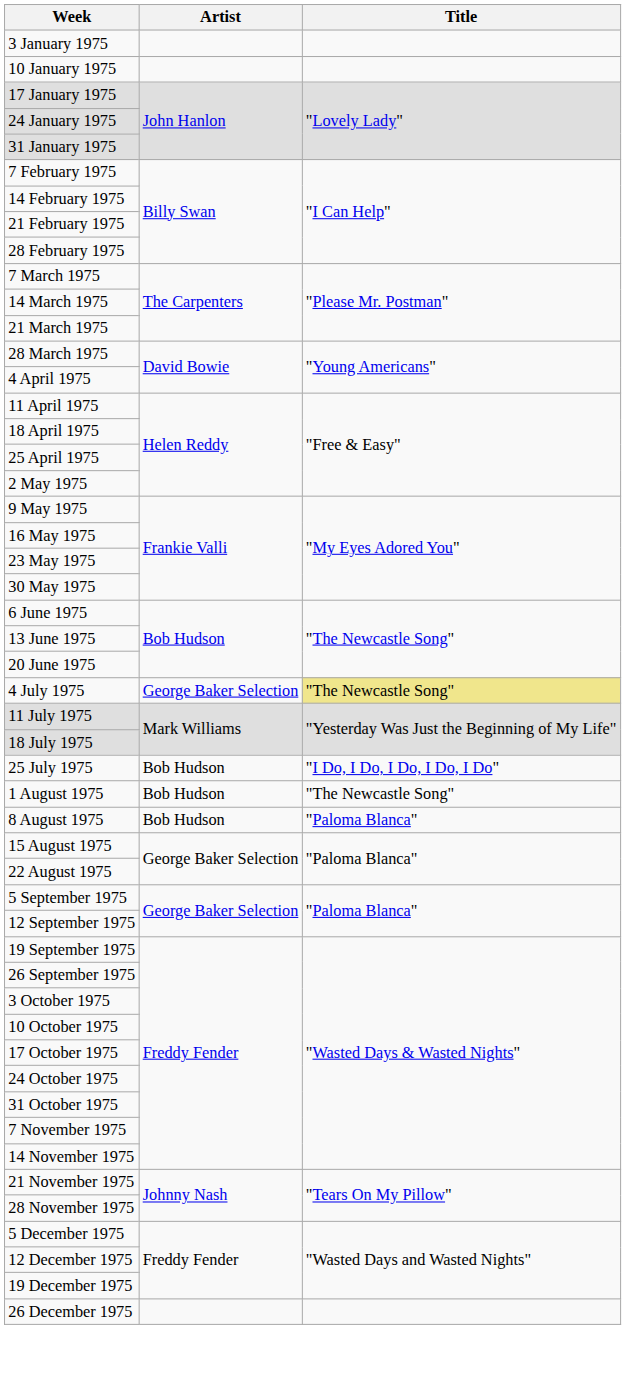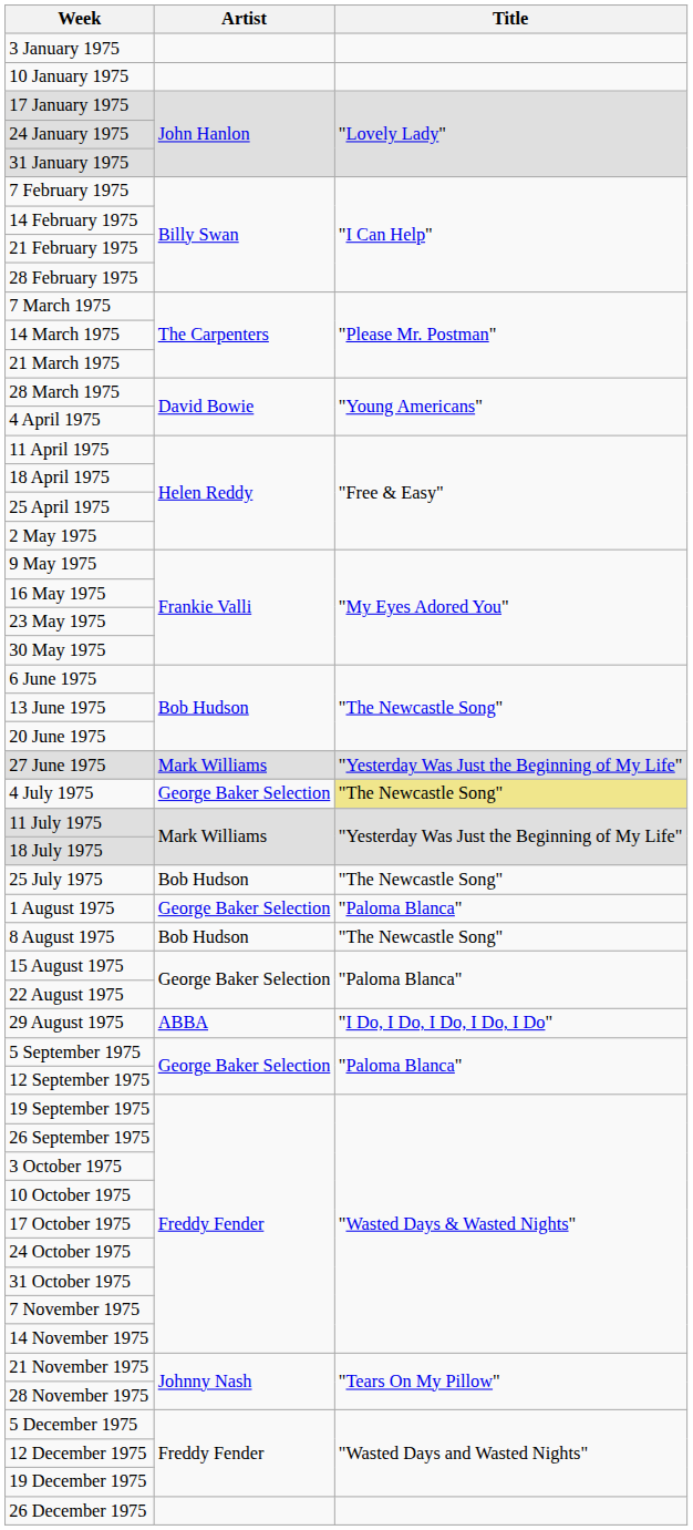+ row: 27 June 1975 | Mark Williams | "Yesterday Was Just the Beginning of My Life"
25 July 1975 | Title: "I Do, I Do, I Do, I Do, I Do" -> "The Newcastle Song"
1 August 1975 | Artist: Bob Hudson -> George Baker Selection
1 August 1975 | Title: "The Newcastle Song" -> "Paloma Blanca"
8 August 1975 | Title: "Paloma Blanca" -> "The Newcastle Song"
+ row: 29 August 1975 | ABBA | "I Do, I Do, I Do, I Do, I Do"
